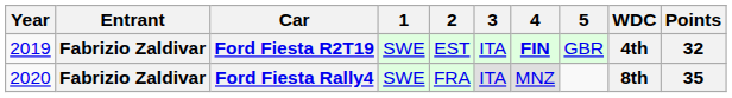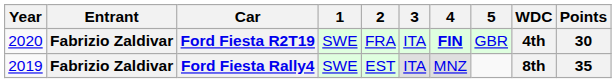Ford Fiesta R2T19 | Year: 2019 -> 2020
Ford Fiesta R2T19 | 2: EST -> FRA
Ford Fiesta R2T19 | Points: 32 -> 30
Ford Fiesta Rally4 | Year: 2020 -> 2019
Ford Fiesta Rally4 | 2: FRA -> EST
